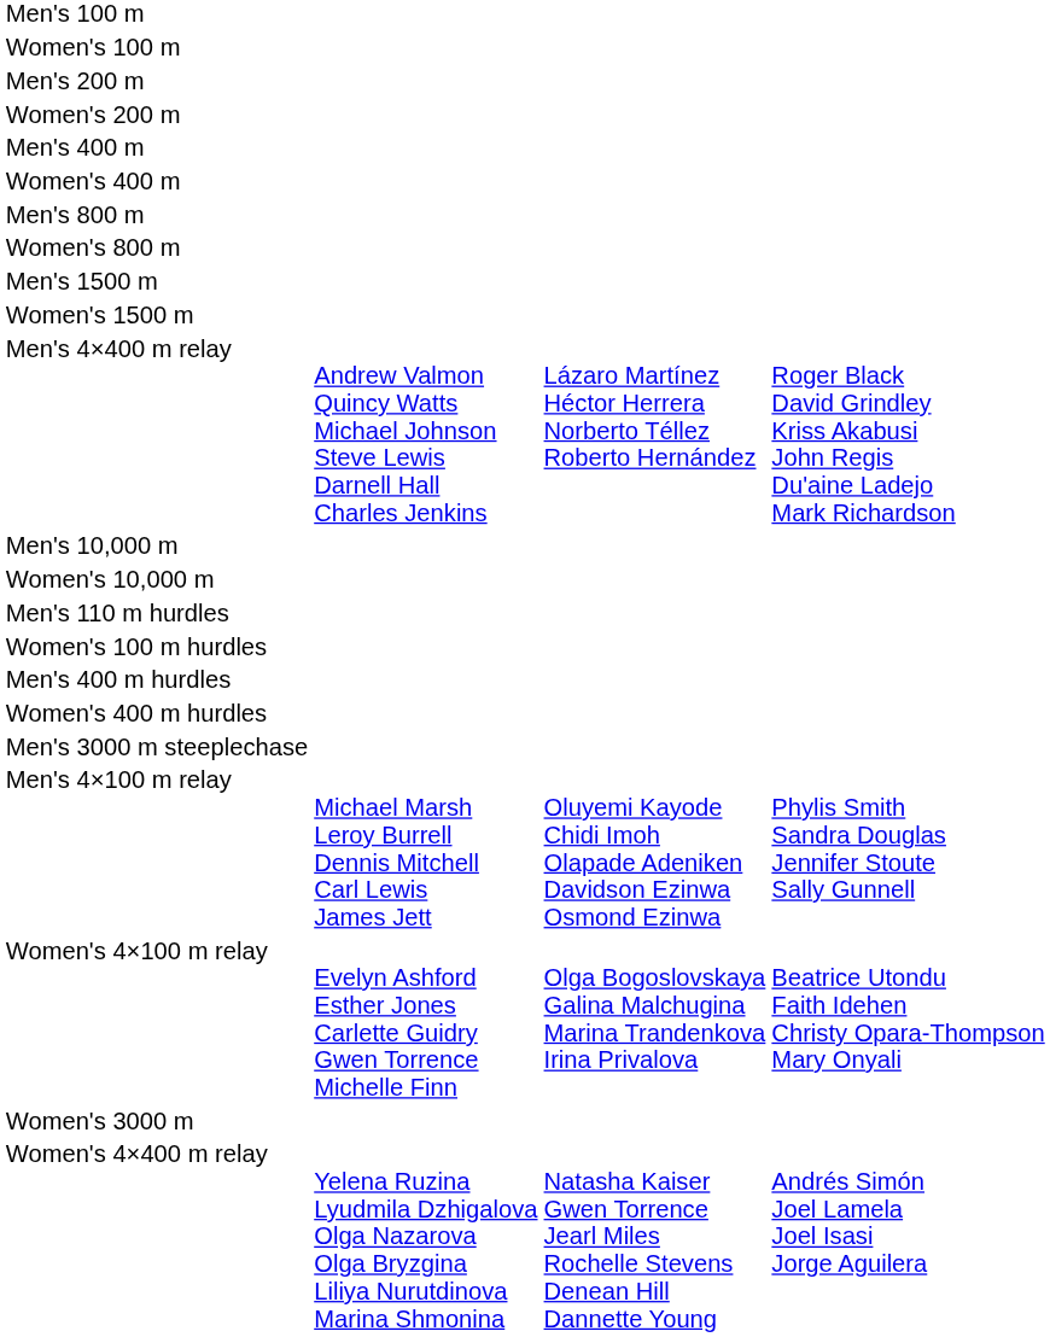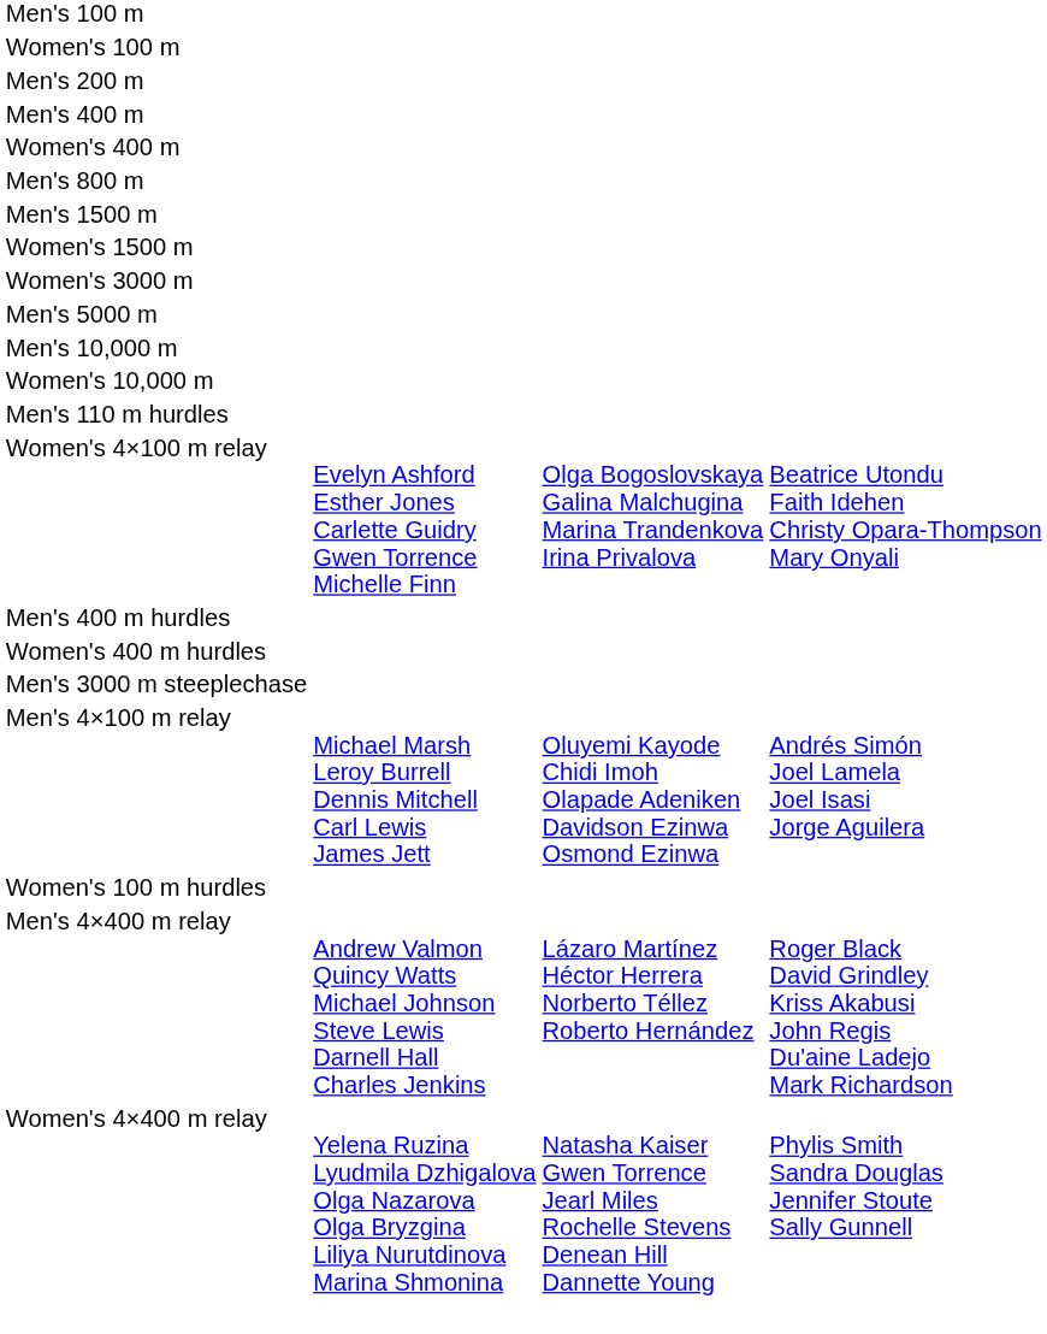- row: Women's 200 m
- row: Women's 800 m
rows swapped: Women's 3000 m <-> Men's 4×400 m relay
+ row: Men's 5000 m
rows swapped: Women's 100 m hurdles <-> Women's 4×100 m relay
Men's 4×100 m relay | column 4: Phylis Smith Sandra Douglas Jennifer Stoute Sally Gunnell -> Andrés Simón Joel Lamela Joel Isasi Jorge Aguilera
Women's 4×400 m relay | column 4: Andrés Simón Joel Lamela Joel Isasi Jorge Aguilera -> Phylis Smith Sandra Douglas Jennifer Stoute Sally Gunnell
